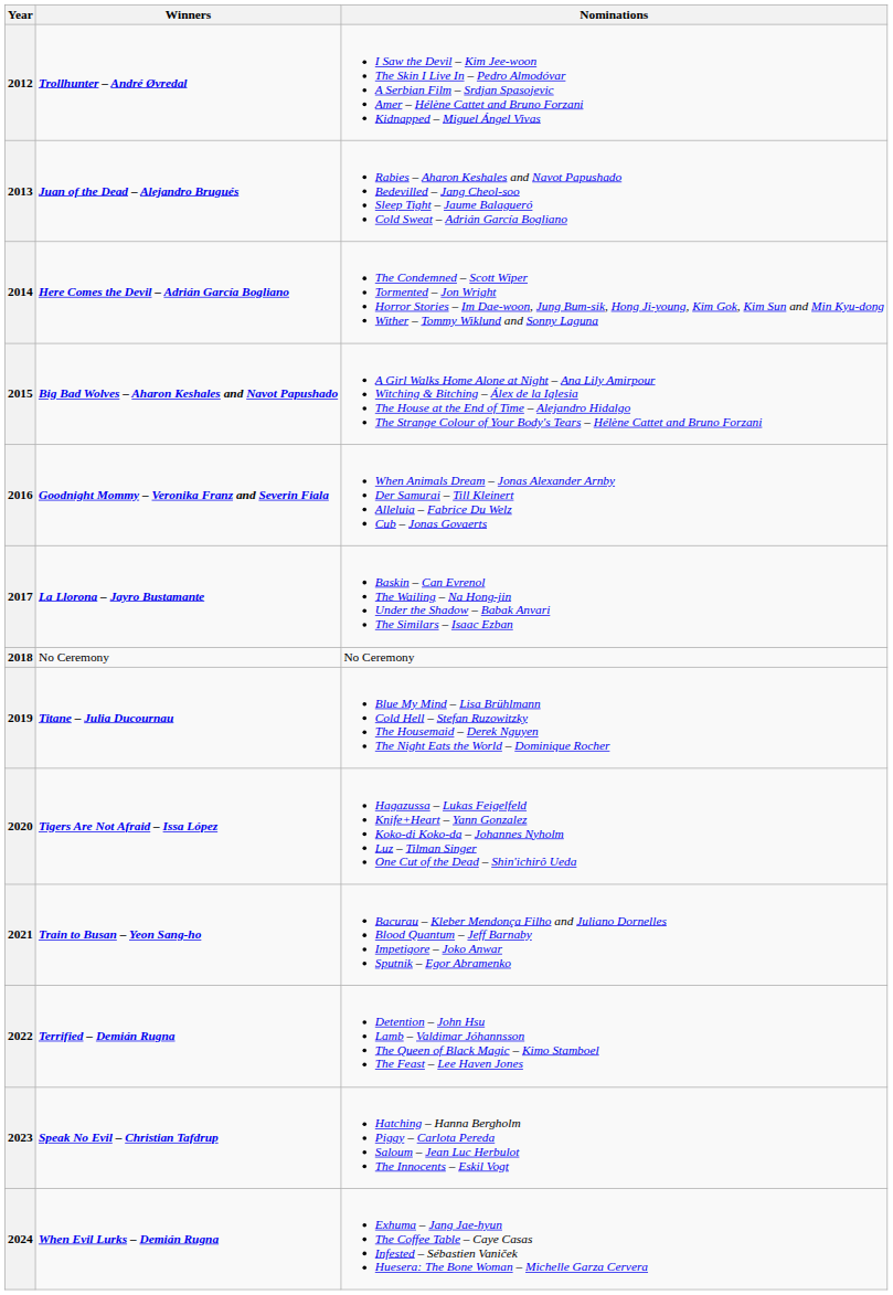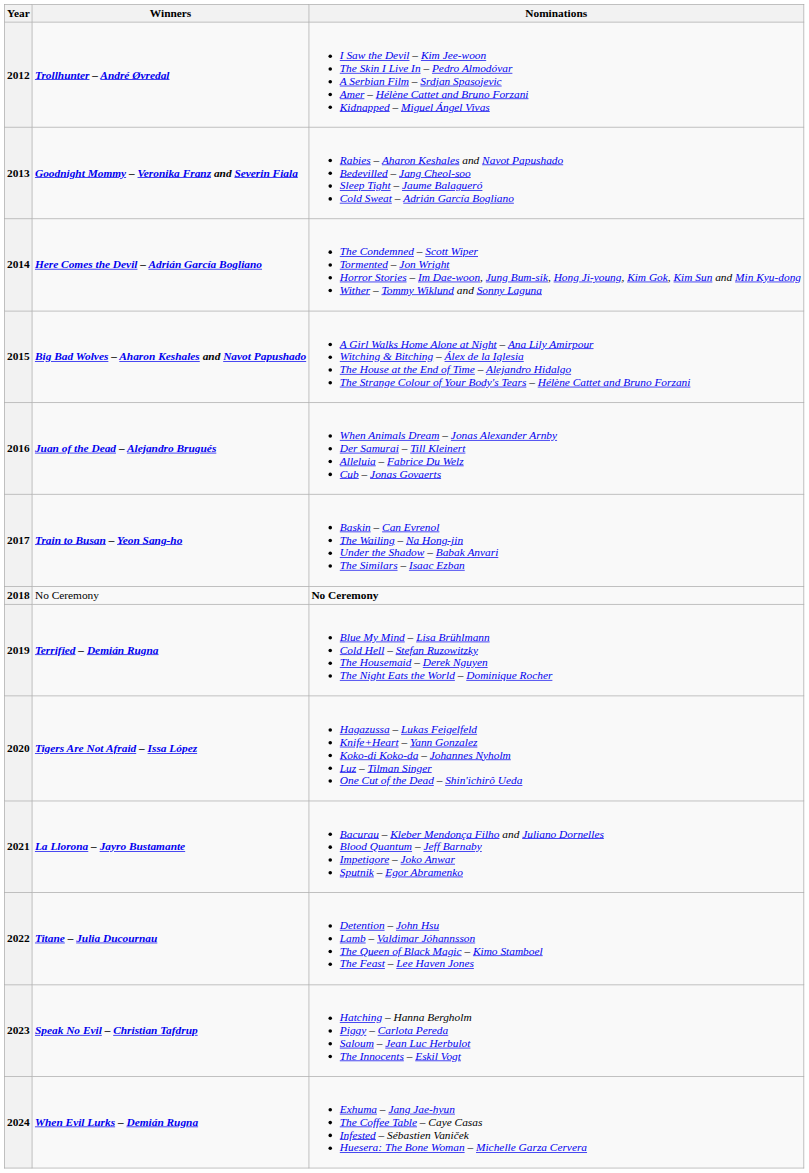2013 | Winners: Juan of the Dead – Alejandro Brugués -> Goodnight Mommy – Veronika Franz and Severin Fiala
2016 | Winners: Goodnight Mommy – Veronika Franz and Severin Fiala -> Juan of the Dead – Alejandro Brugués
2017 | Winners: La Llorona – Jayro Bustamante -> Train to Busan – Yeon Sang-ho
2018 | Nominations: normal -> bold
2019 | Winners: Titane – Julia Ducournau -> Terrified – Demián Rugna
2021 | Winners: Train to Busan – Yeon Sang-ho -> La Llorona – Jayro Bustamante
2022 | Winners: Terrified – Demián Rugna -> Titane – Julia Ducournau
